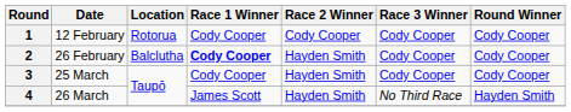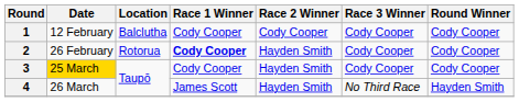1 | Location: Rotorua -> Balclutha
2 | Location: Balclutha -> Rotorua
3 | Date: no background -> gold background
